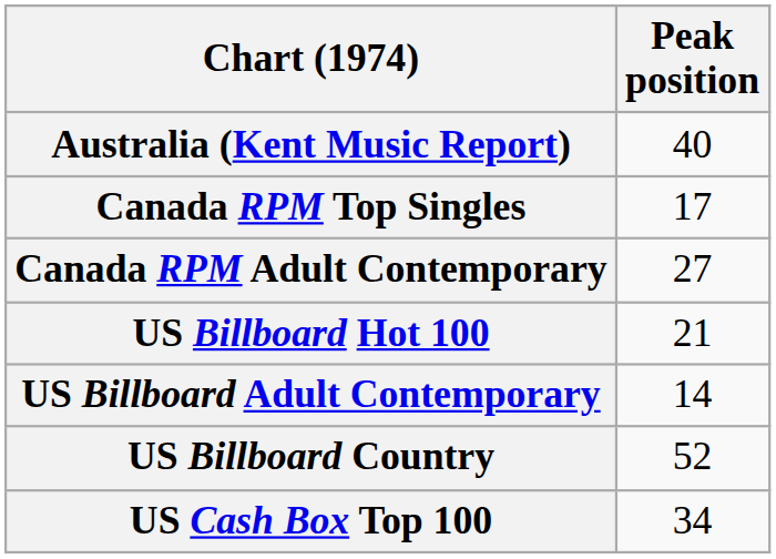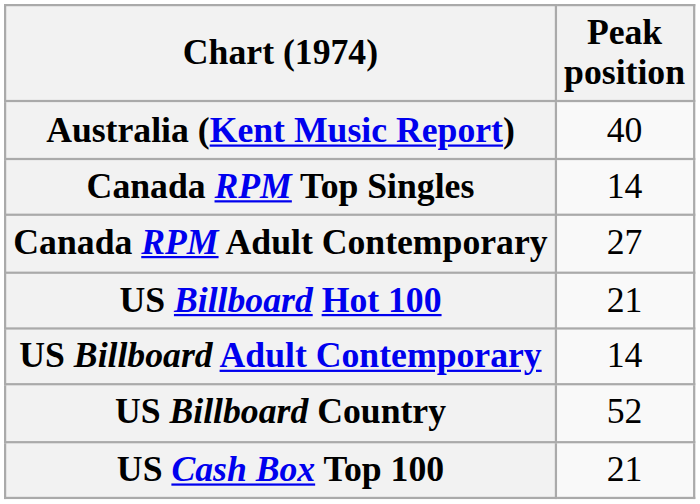Canada RPM Top Singles | Peak position: 17 -> 14
US Cash Box Top 100 | Peak position: 34 -> 21
